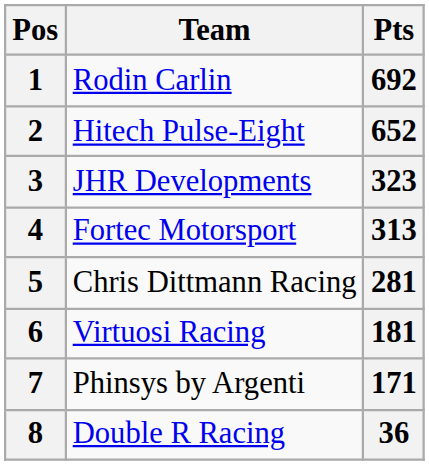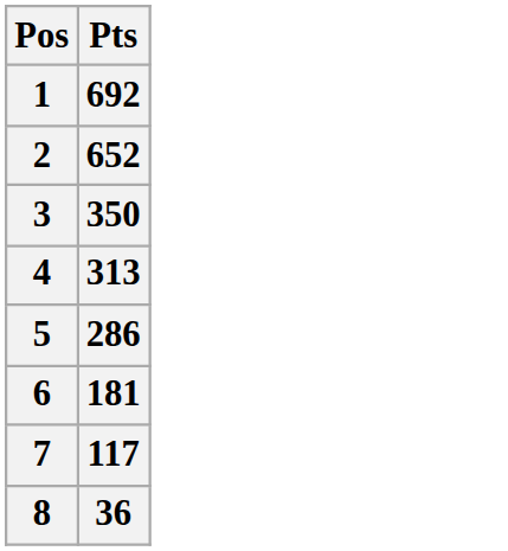- column: Team | Rodin Carlin | Hitech Pulse-Eight | JHR Developments | Fortec Motorsport | Chris Dittmann Racing | Virtuosi Racing | Phinsys by Argenti | Double R Racing
3 | Pts: 323 -> 350
5 | Pts: 281 -> 286
7 | Pts: 171 -> 117
